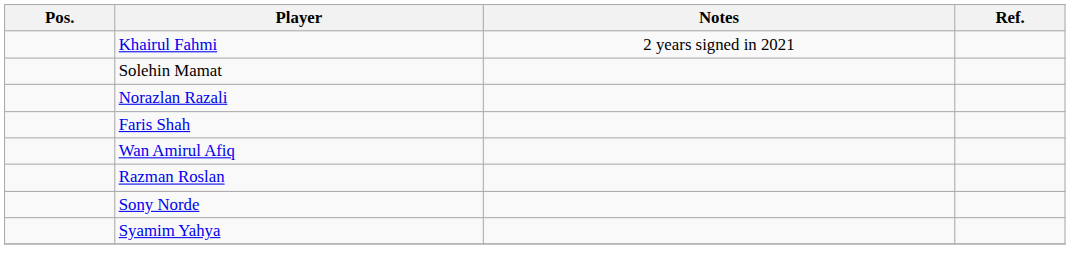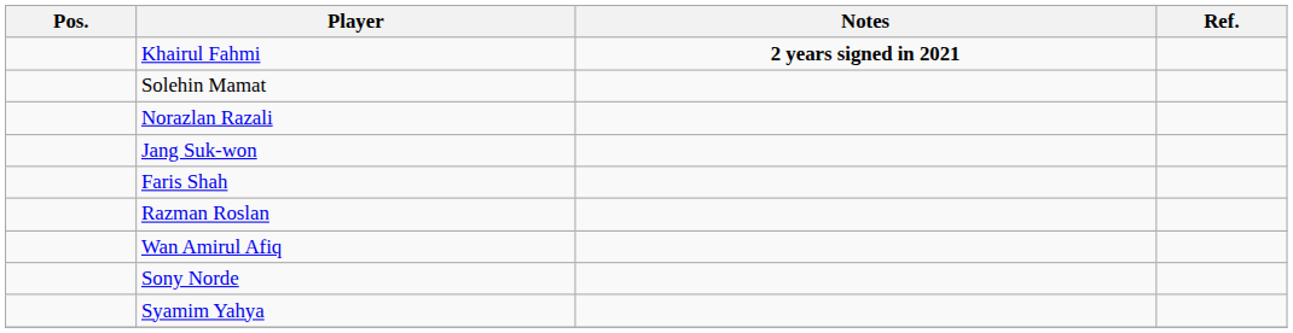Khairul Fahmi | Notes: normal -> bold
+ row: Jang Suk-won
rows swapped: Wan Amirul Afiq <-> Razman Roslan
